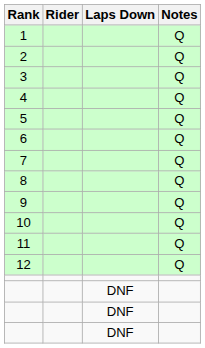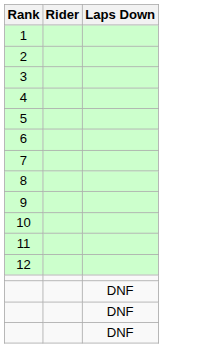- column: Notes | Q | Q | Q | Q | Q | Q | Q | Q | Q | Q | Q | Q
